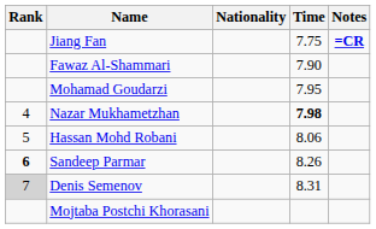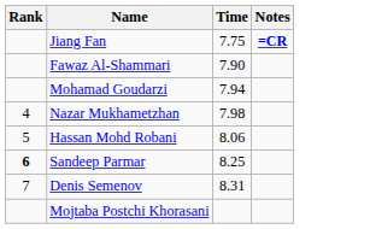- column: Nationality
Mohamad Goudarzi | Time: 7.95 -> 7.94
Nazar Mukhametzhan | Time: bold -> normal
Sandeep Parmar | Time: 8.26 -> 8.25
Denis Semenov | Rank: lightgrey background -> no background
